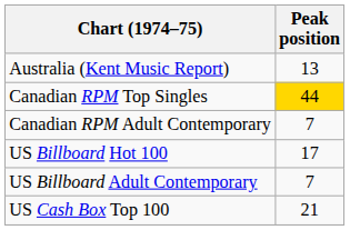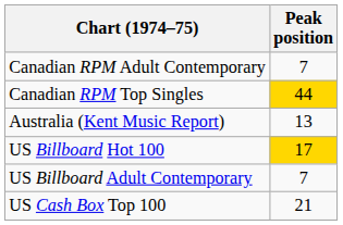rows swapped: Australia (Kent Music Report) <-> Canadian RPM Adult Contemporary
US Billboard Hot 100 | Peak position: no background -> gold background
